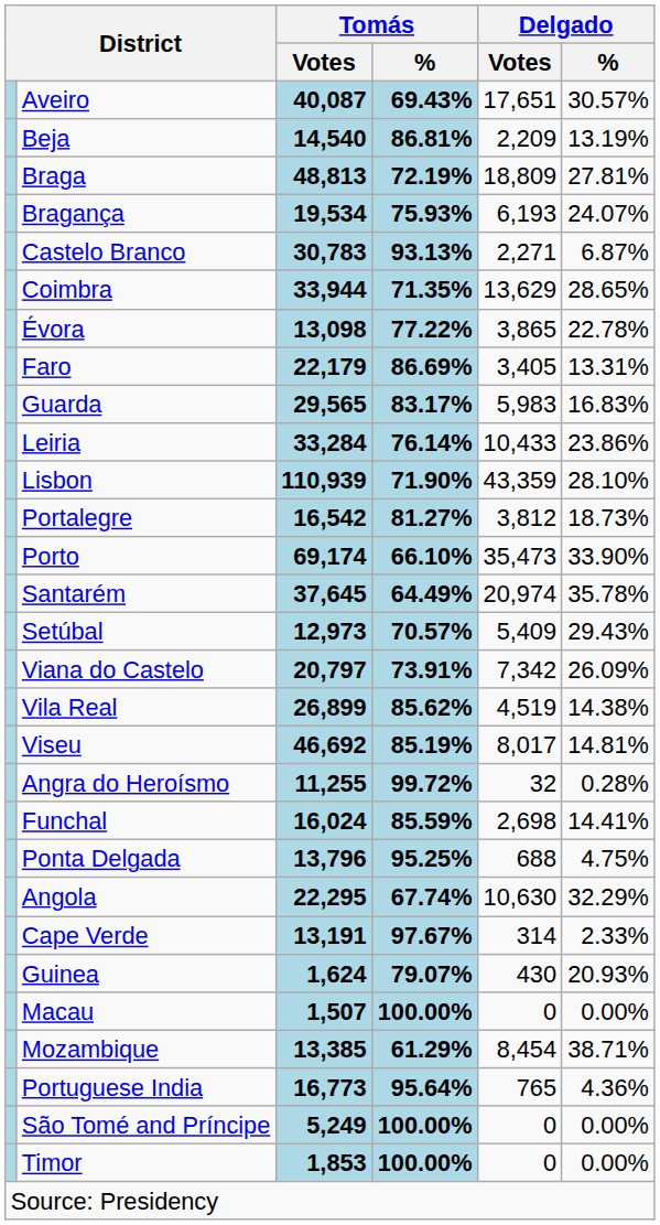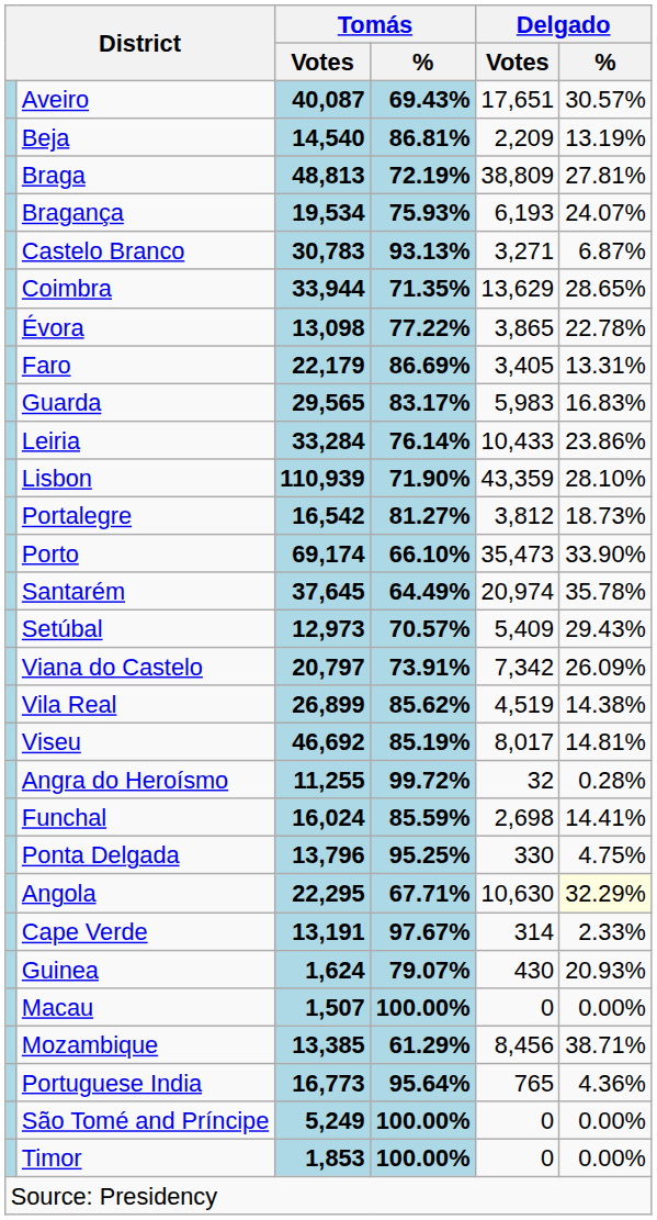Braga | Delgado / Votes: 18,809 -> 38,809
Castelo Branco | Delgado / Votes: 2,271 -> 3,271
Ponta Delgada | Delgado / Votes: 688 -> 330
Angola | Tomás / %: 67.74% -> 67.71%
Angola | Delgado / %: no background -> lightyellow background
Mozambique | Delgado / Votes: 8,454 -> 8,456
